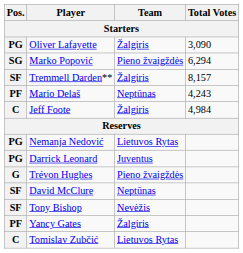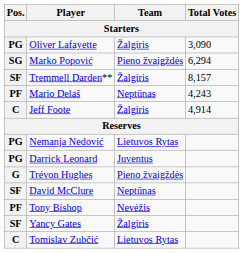Jeff Foote | Total Votes: 4,984 -> 4,914
Tony Bishop | Pos.: SF -> PF
Yancy Gates | Pos.: PF -> SF
